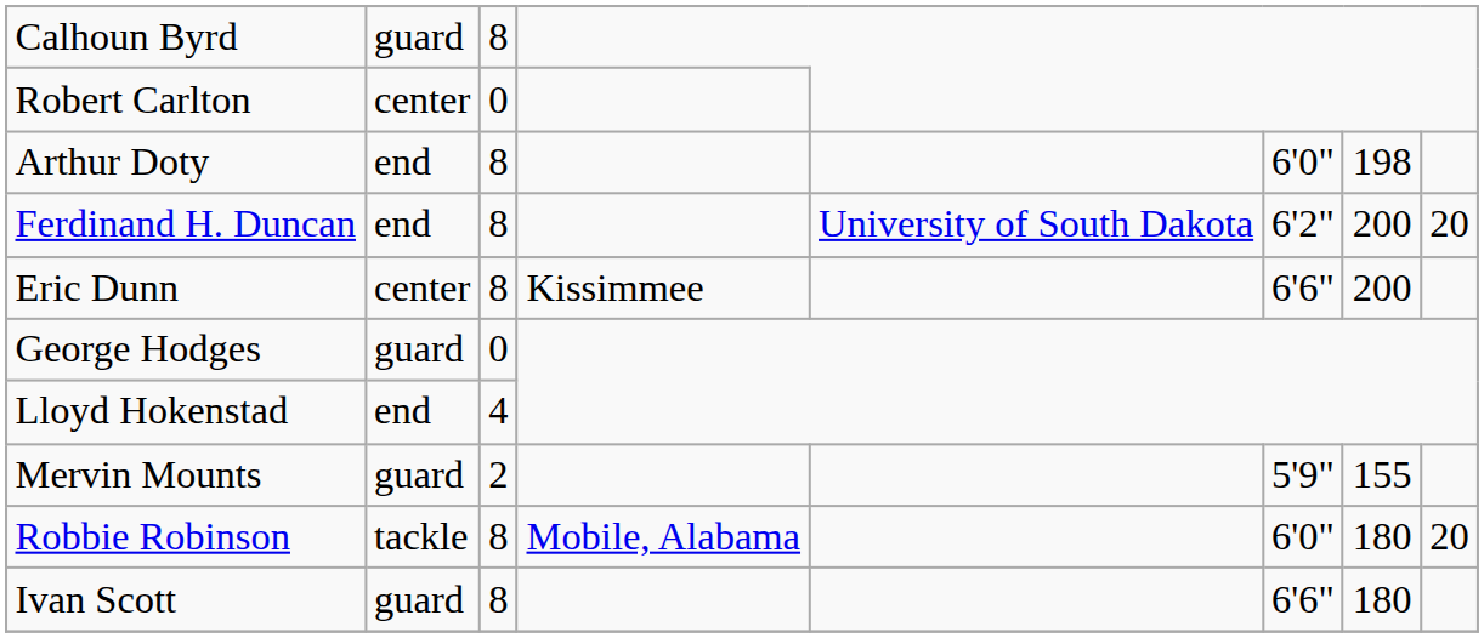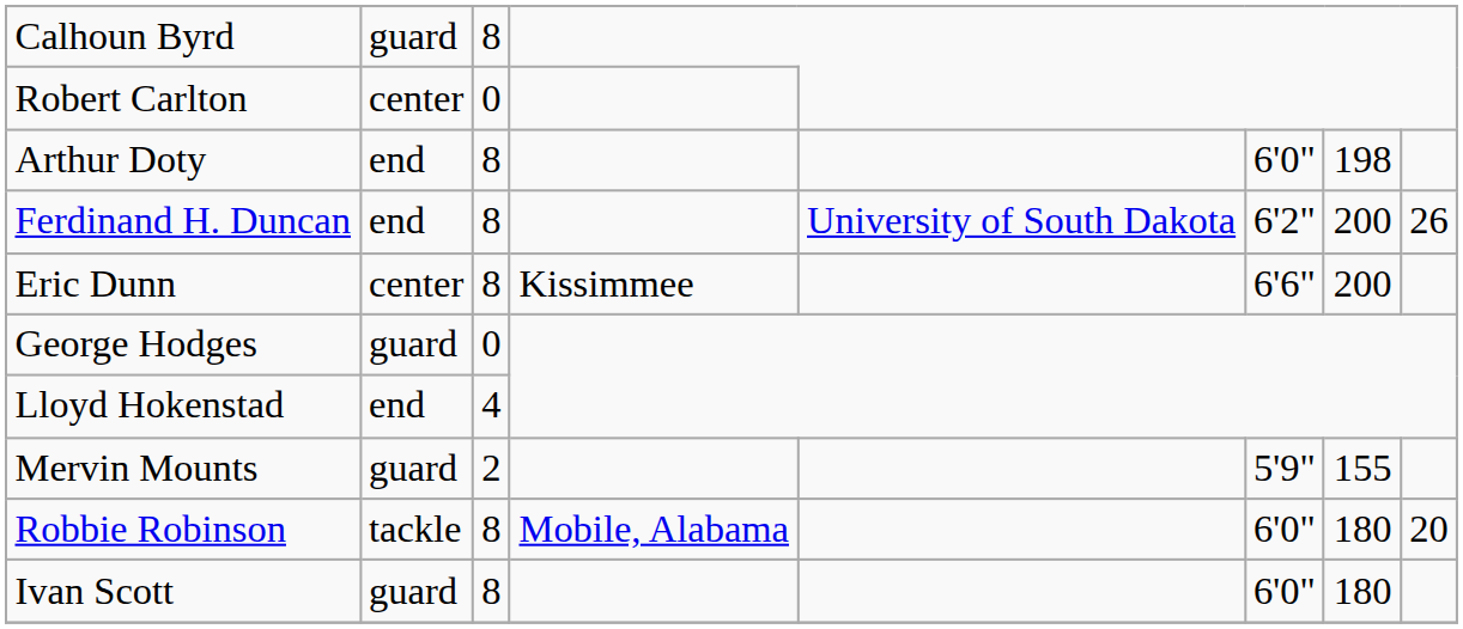Ferdinand H. Duncan | column 8: 20 -> 26
Ivan Scott | column 6: 6'6" -> 6'0"
